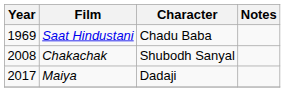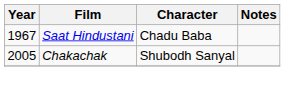Saat Hindustani | Year: 1969 -> 1967
Chakachak | Year: 2008 -> 2005
- row: 2017 | Maiya | Dadaji
